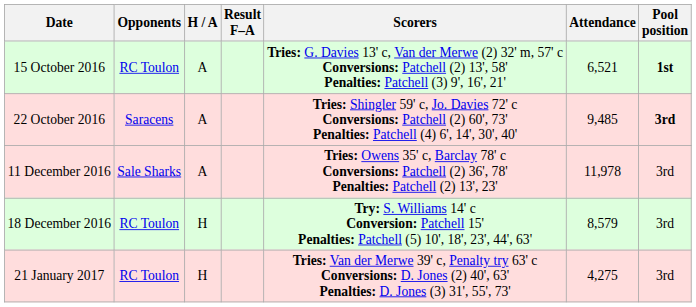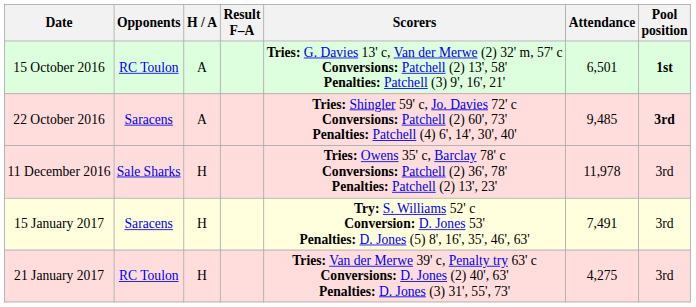15 October 2016 | Attendance: 6,521 -> 6,501
11 December 2016 | H / A: A -> H
- row: 18 December 2016 | RC Toulon | H | Try: S. Williams 14' c Conversion: Patchell 15' Penalties: Patchell (5) 10', 18', 23', 44', 63' | 8,579 | 3rd
+ row: 15 January 2017 | Saracens | H | Try: S. Williams 52' c Conversion: D. Jones 53' Penalties: D. Jones (5) 8', 16', 35', 46', 63' | 7,491 | 3rd
